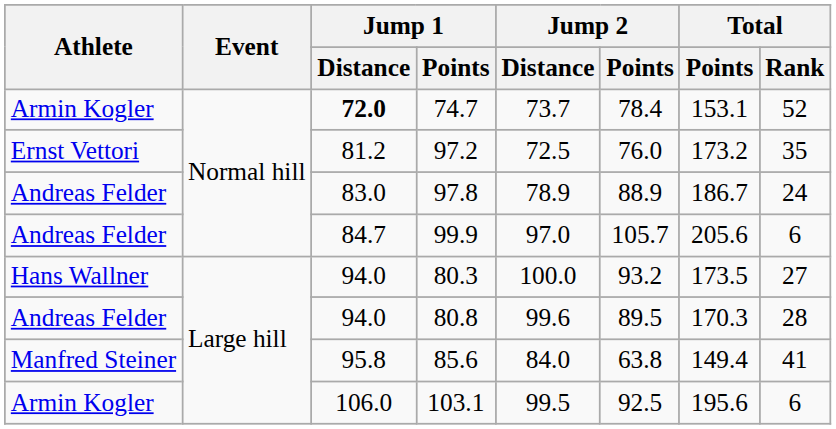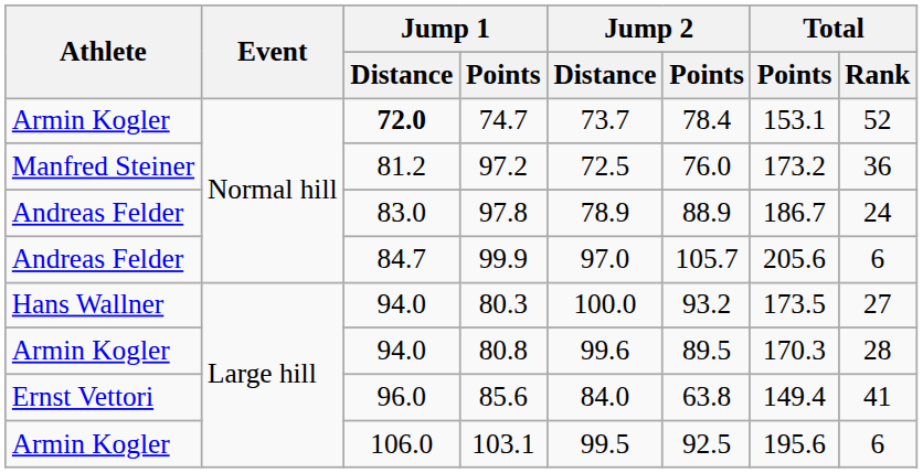97.2 | Athlete: Ernst Vettori -> Manfred Steiner
97.2 | Total / Rank: 35 -> 36
80.8 | Athlete: Andreas Felder -> Armin Kogler
85.6 | Athlete: Manfred Steiner -> Ernst Vettori
85.6 | Jump 1 / Distance: 95.8 -> 96.0
